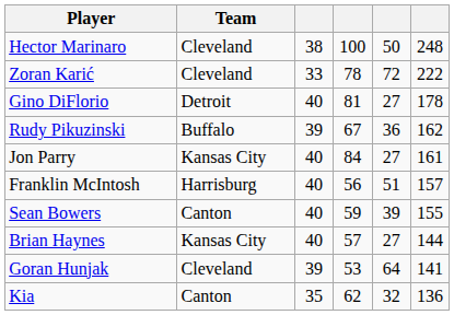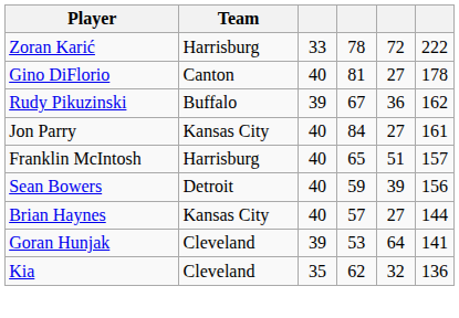- row: Hector Marinaro | Cleveland | 38 | 100 | 50 | 248
Zoran Karić | Team: Cleveland -> Harrisburg
Gino DiFlorio | Team: Detroit -> Canton
Franklin McIntosh | column 4: 56 -> 65
Sean Bowers | Team: Canton -> Detroit
Sean Bowers | column 6: 155 -> 156
Kia | Team: Canton -> Cleveland
